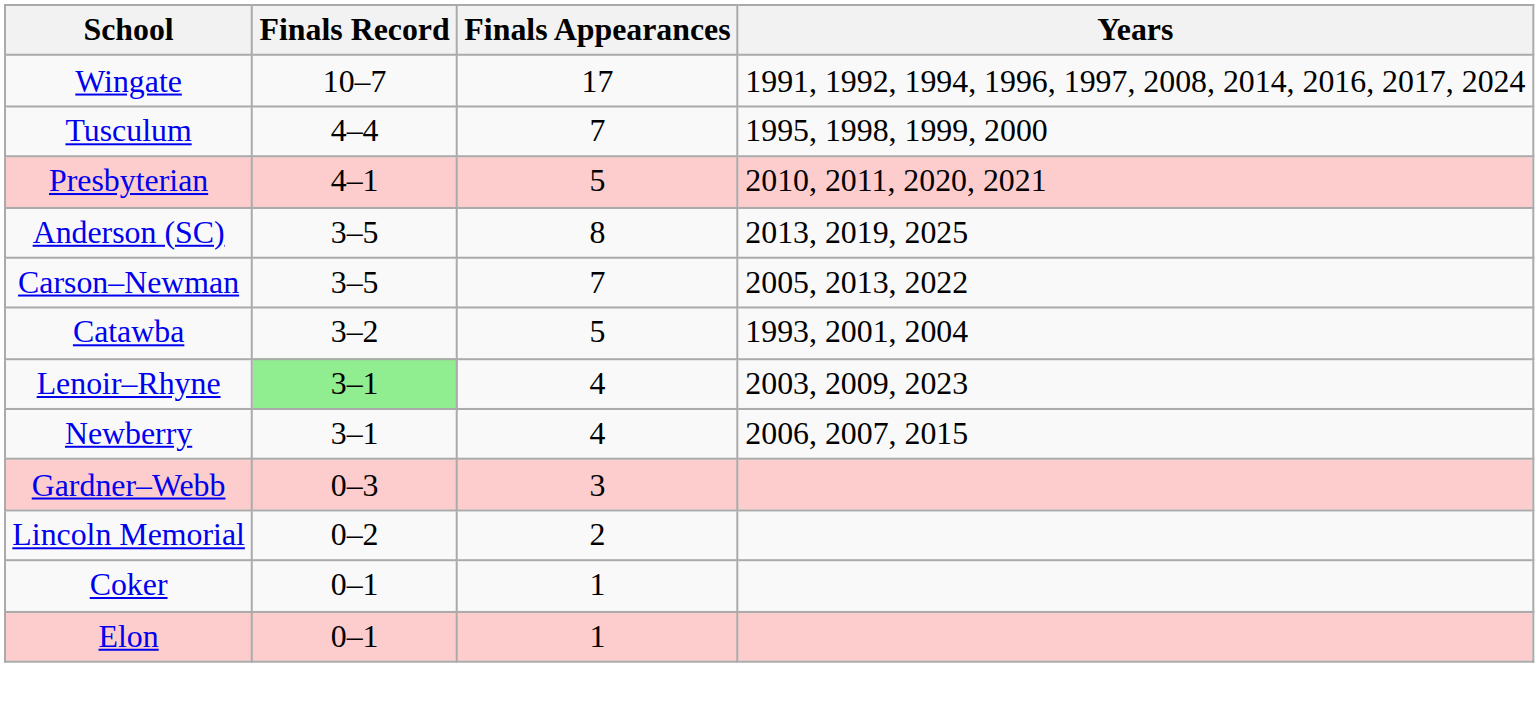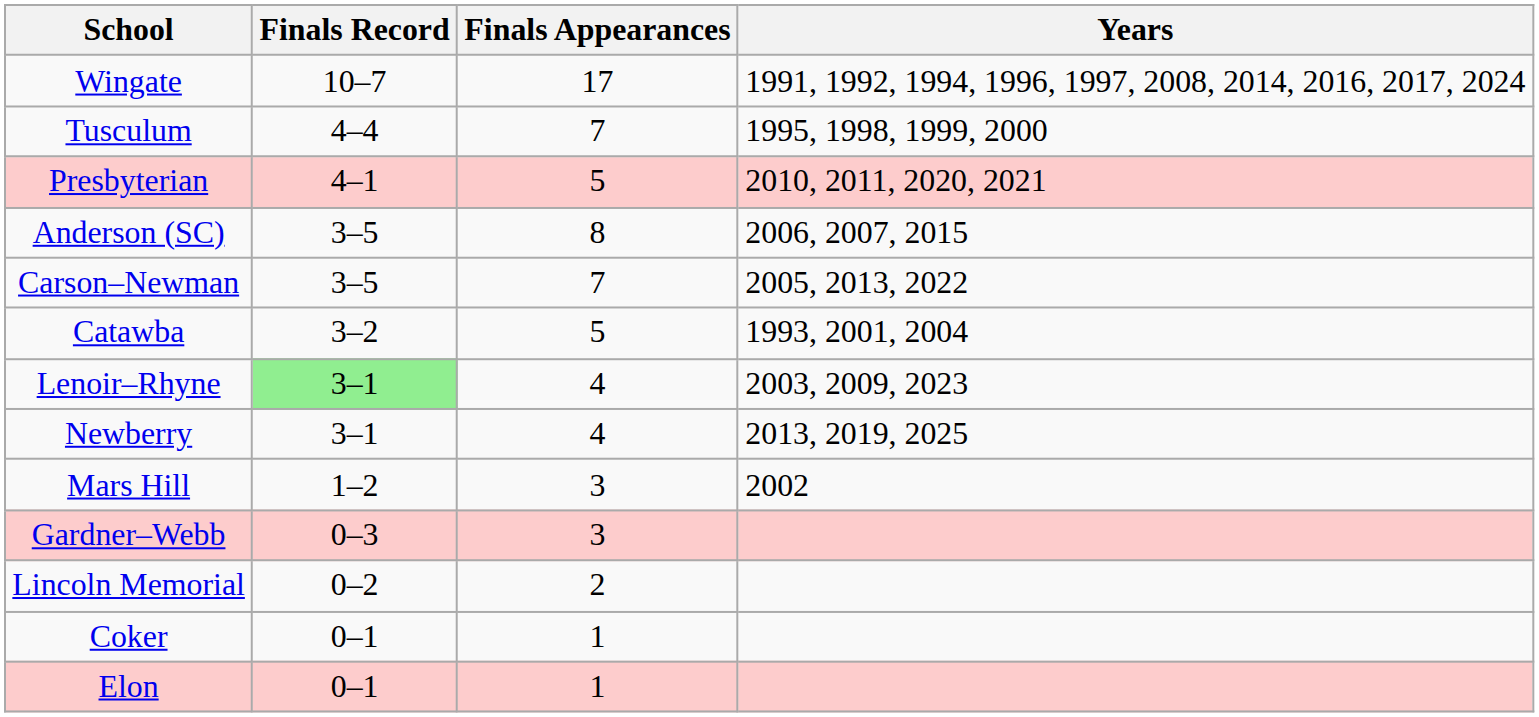Anderson (SC) | Years: 2013, 2019, 2025 -> 2006, 2007, 2015
Newberry | Years: 2006, 2007, 2015 -> 2013, 2019, 2025
+ row: Mars Hill | 1–2 | 3 | 2002
